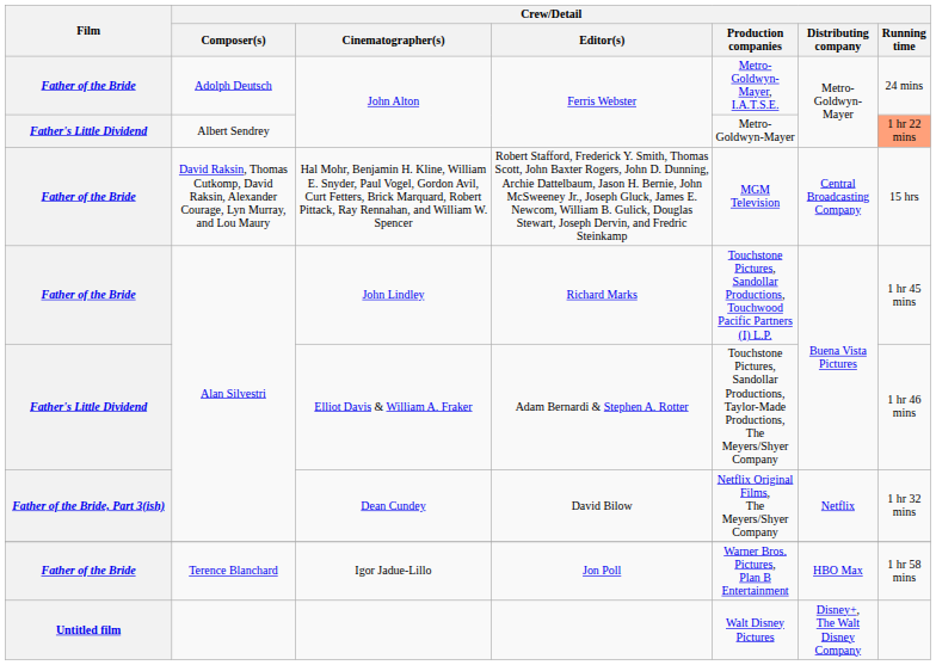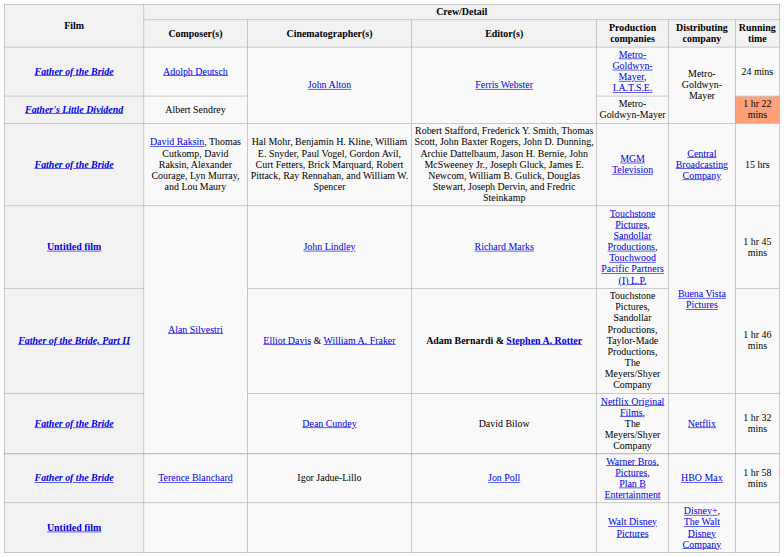John Lindley | Film: Father of the Bride -> Untitled film
Elliot Davis & William A. Fraker | Film: Father's Little Dividend -> Father of the Bride, Part II
Elliot Davis & William A. Fraker | Crew/Detail / Editor(s): normal -> bold
Dean Cundey | Film: Father of the Bride, Part 3(ish) -> Father of the Bride
